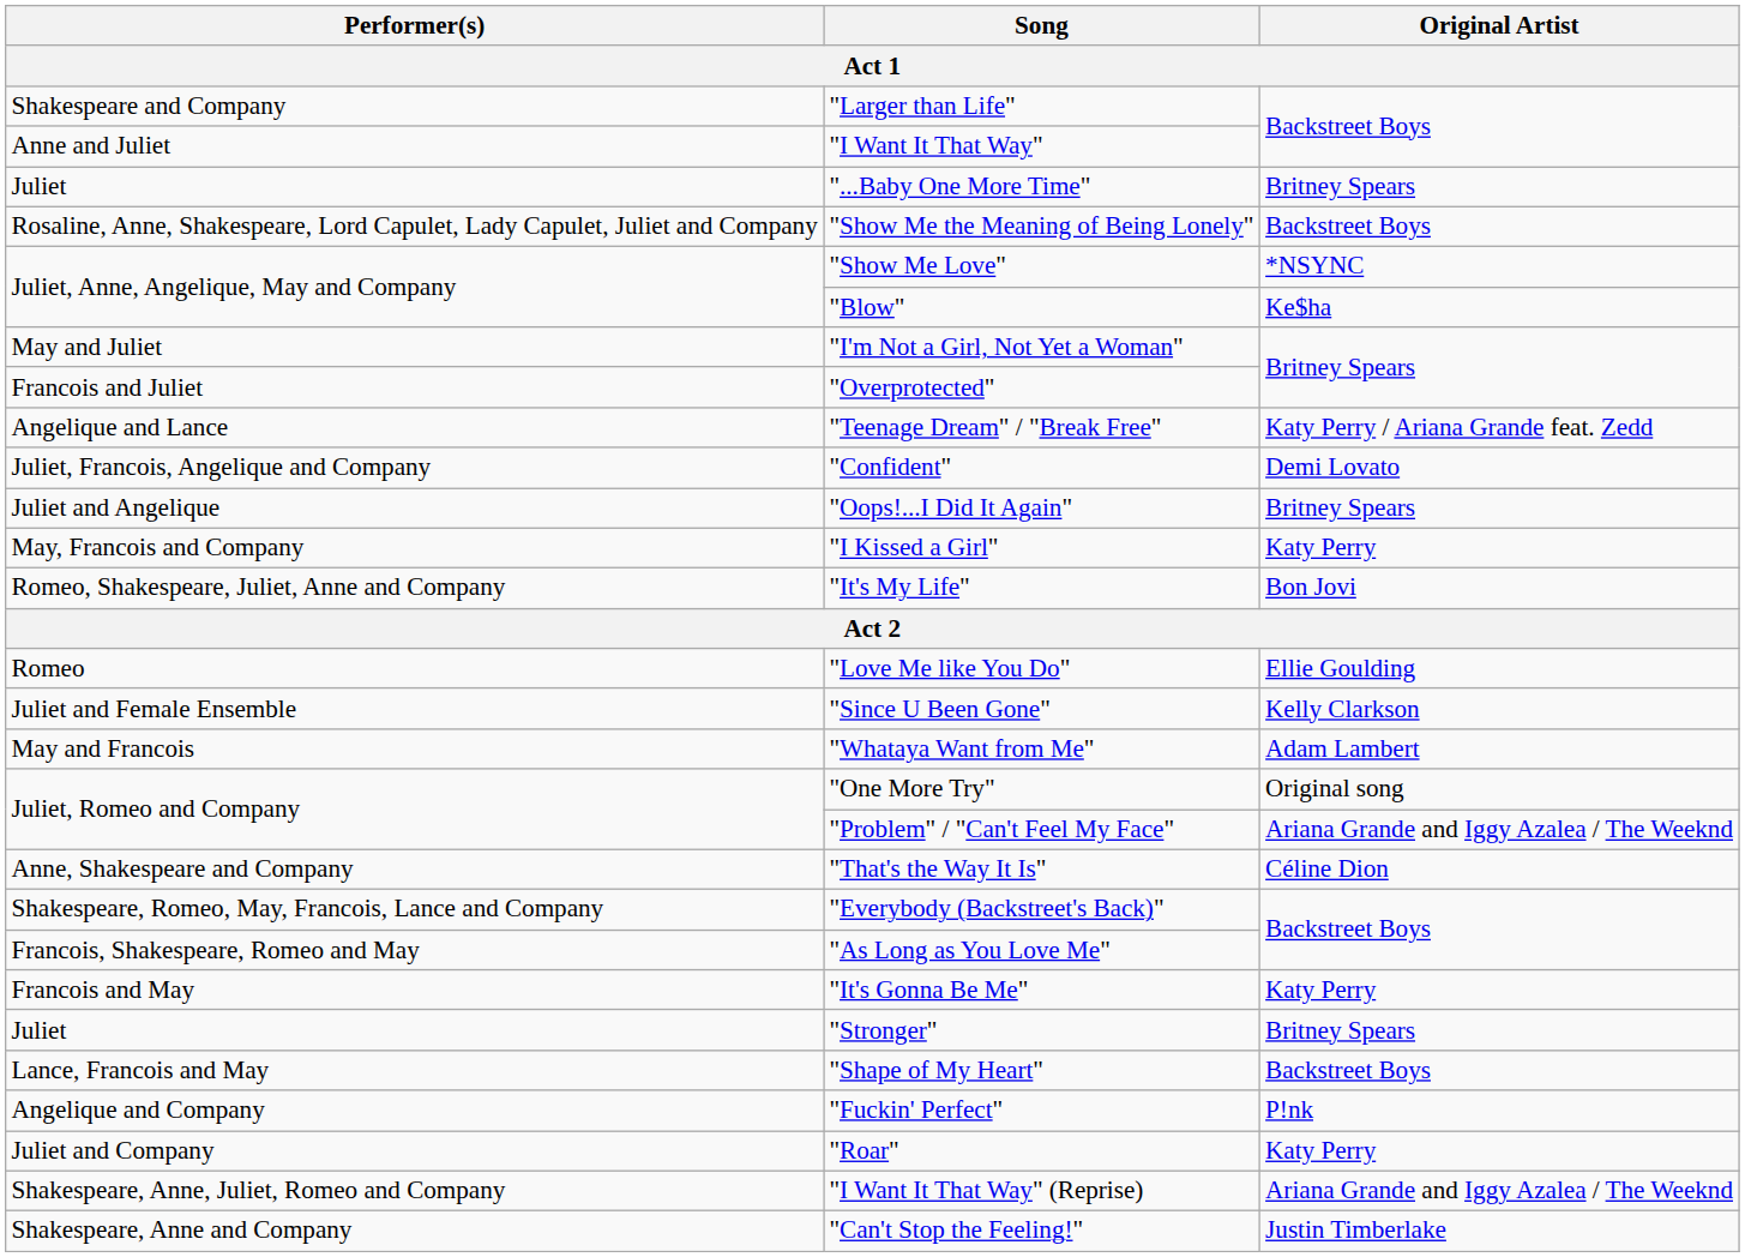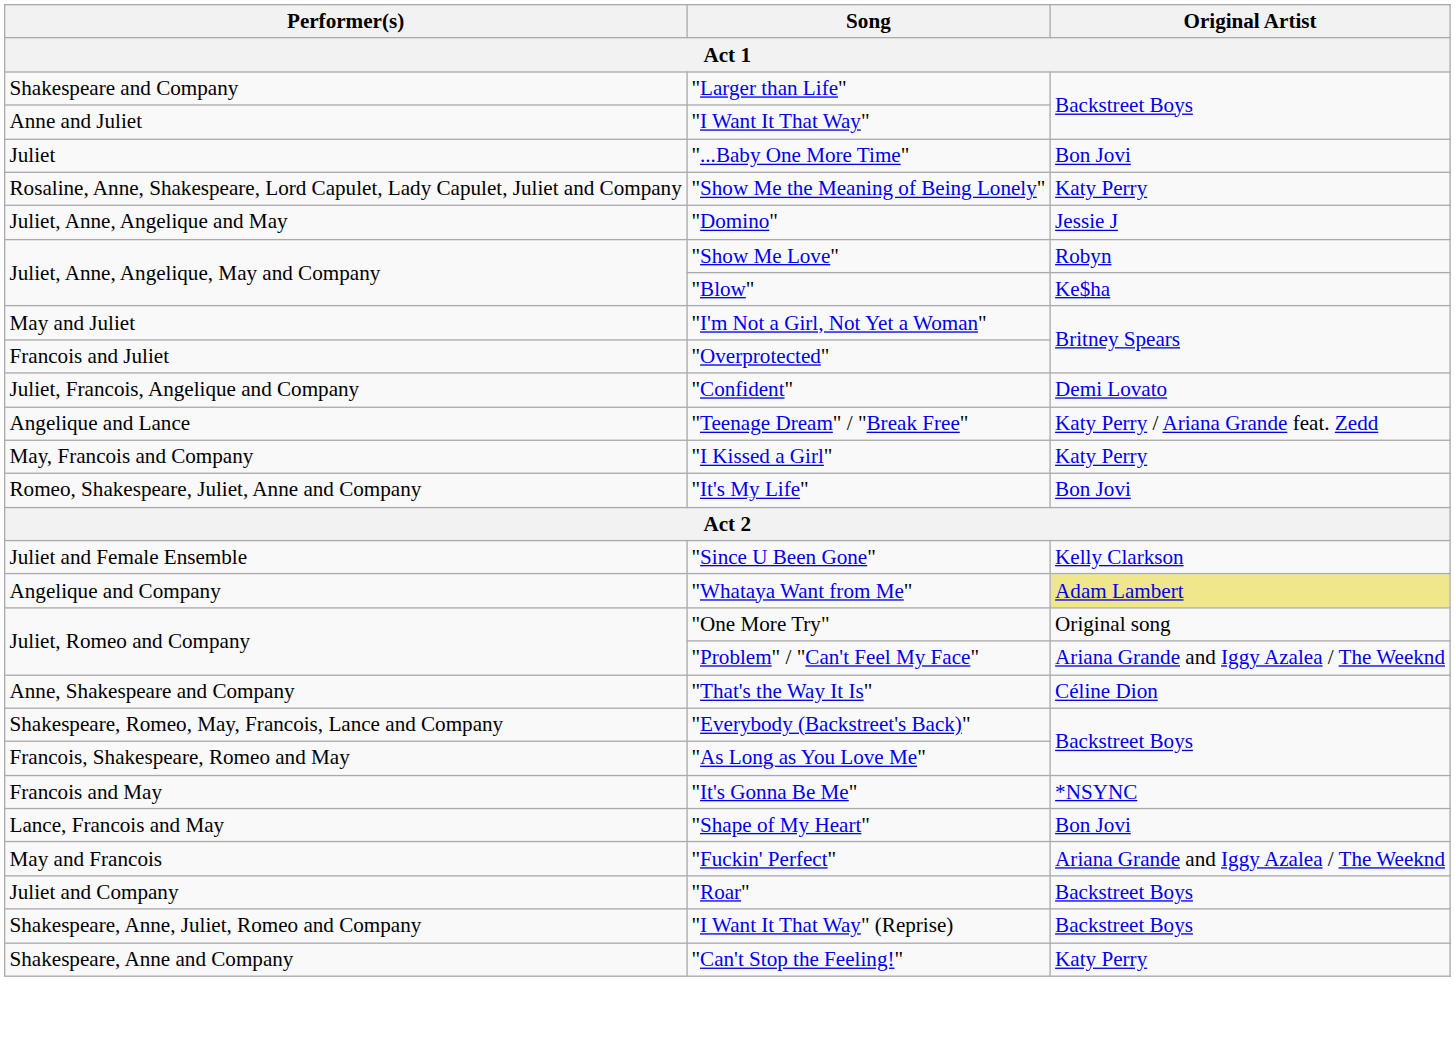"...Baby One More Time" | Original Artist: Britney Spears -> Bon Jovi
"Show Me the Meaning of Being Lonely" | Original Artist: Backstreet Boys -> Katy Perry
+ row: Juliet, Anne, Angelique and May | "Domino" | Jessie J
"Show Me Love" | Original Artist: *NSYNC -> Robyn
rows swapped: "Confident" <-> "Teenage Dream" / "Break Free"
- row: Juliet and Angelique | "Oops!...I Did It Again" | Britney Spears
- row: Romeo | "Love Me like You Do" | Ellie Goulding
"Whataya Want from Me" | Performer(s): May and Francois -> Angelique and Company
"Whataya Want from Me" | Original Artist: no background -> khaki background
"It's Gonna Be Me" | Original Artist: Katy Perry -> *NSYNC
- row: Juliet | "Stronger" | Britney Spears
"Shape of My Heart" | Original Artist: Backstreet Boys -> Bon Jovi
"Fuckin' Perfect" | Performer(s): Angelique and Company -> May and Francois
"Fuckin' Perfect" | Original Artist: P!nk -> Ariana Grande and Iggy Azalea / The Weeknd
"Roar" | Original Artist: Katy Perry -> Backstreet Boys
"I Want It That Way" (Reprise) | Original Artist: Ariana Grande and Iggy Azalea / The Weeknd -> Backstreet Boys
"Can't Stop the Feeling!" | Original Artist: Justin Timberlake -> Katy Perry
